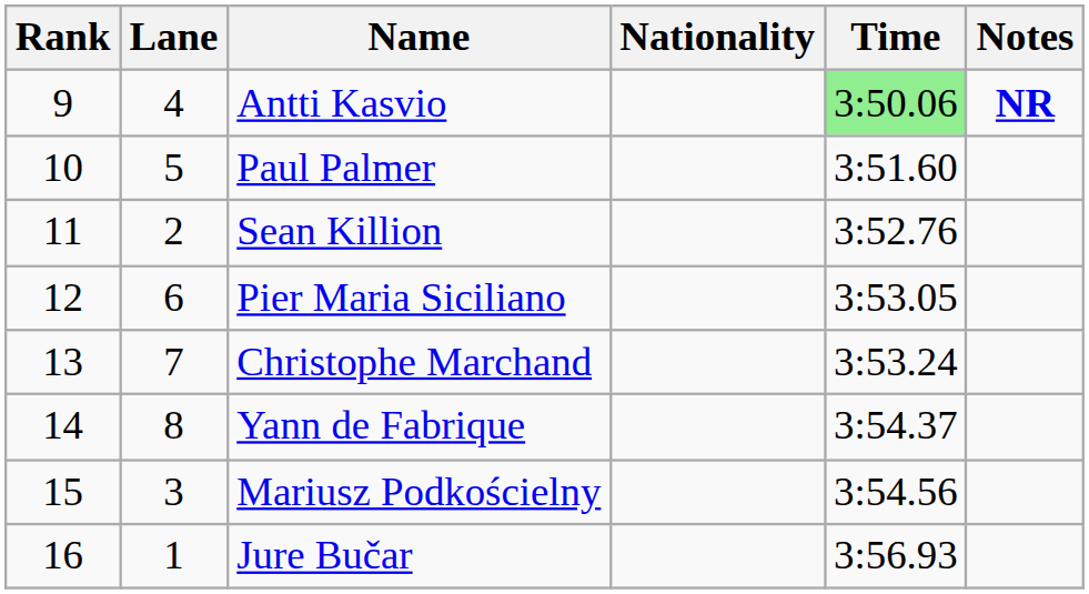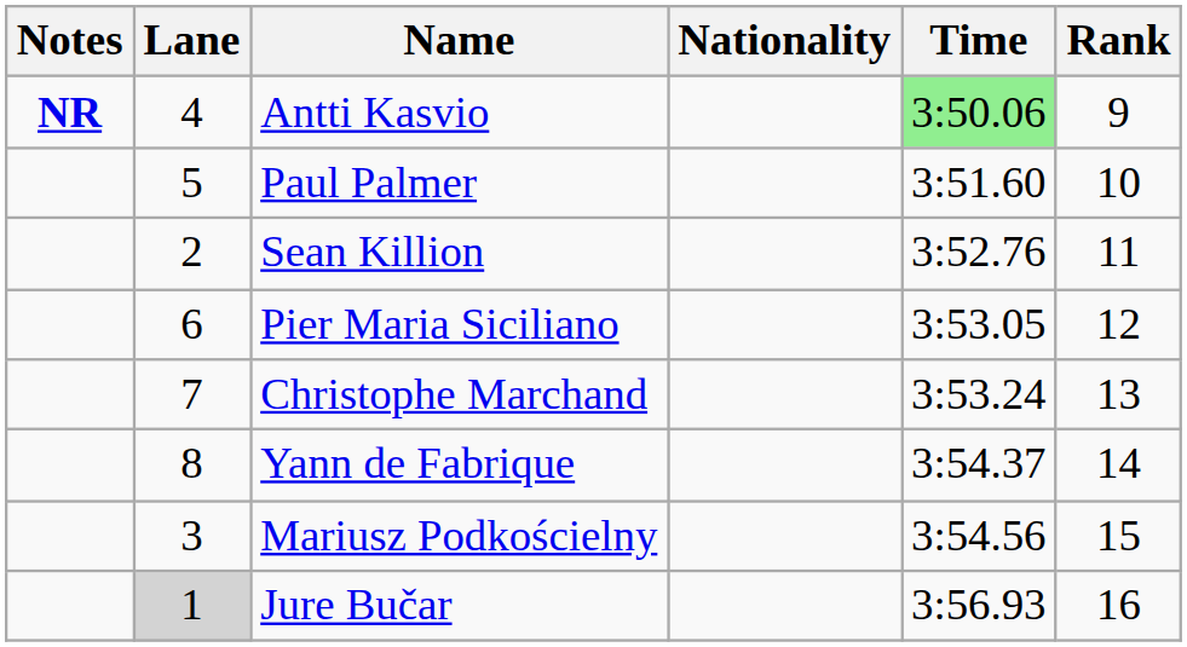columns swapped: Rank <-> Notes
Jure Bučar | Lane: no background -> lightgrey background
